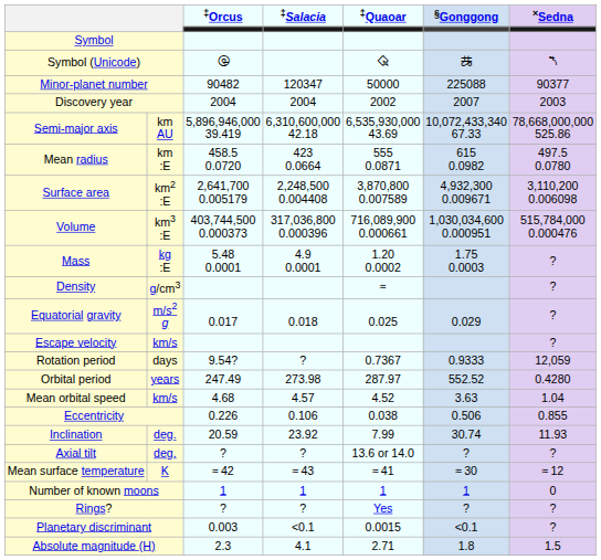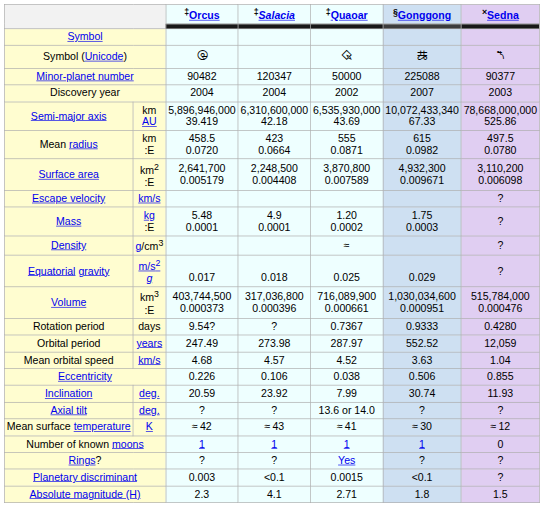rows swapped: Volume <-> Escape velocity
Rotation period | ×Sedna: 12,059 -> 0.4280
Orbital period | ×Sedna: 0.4280 -> 12,059
